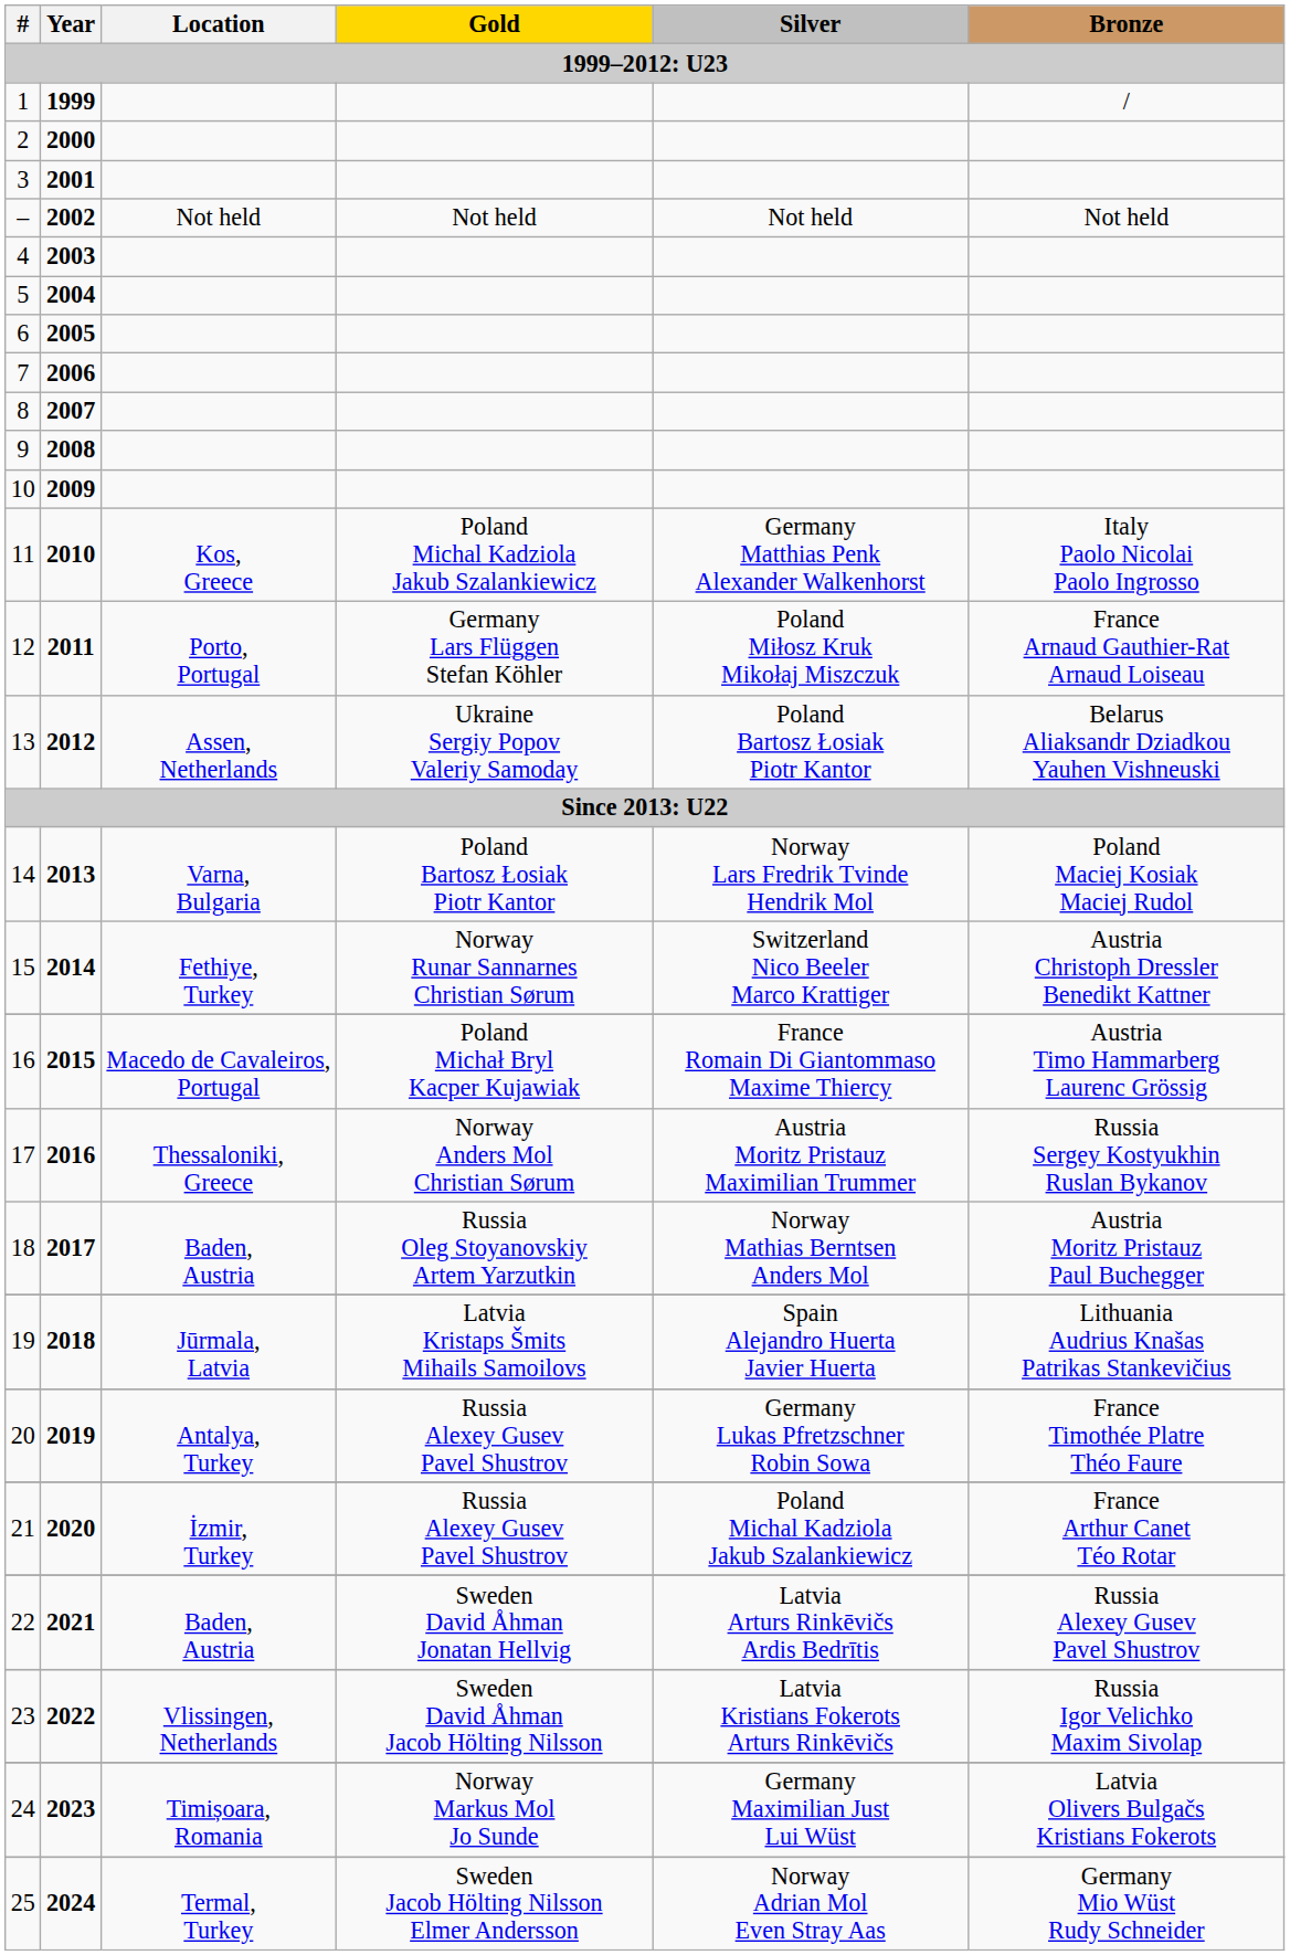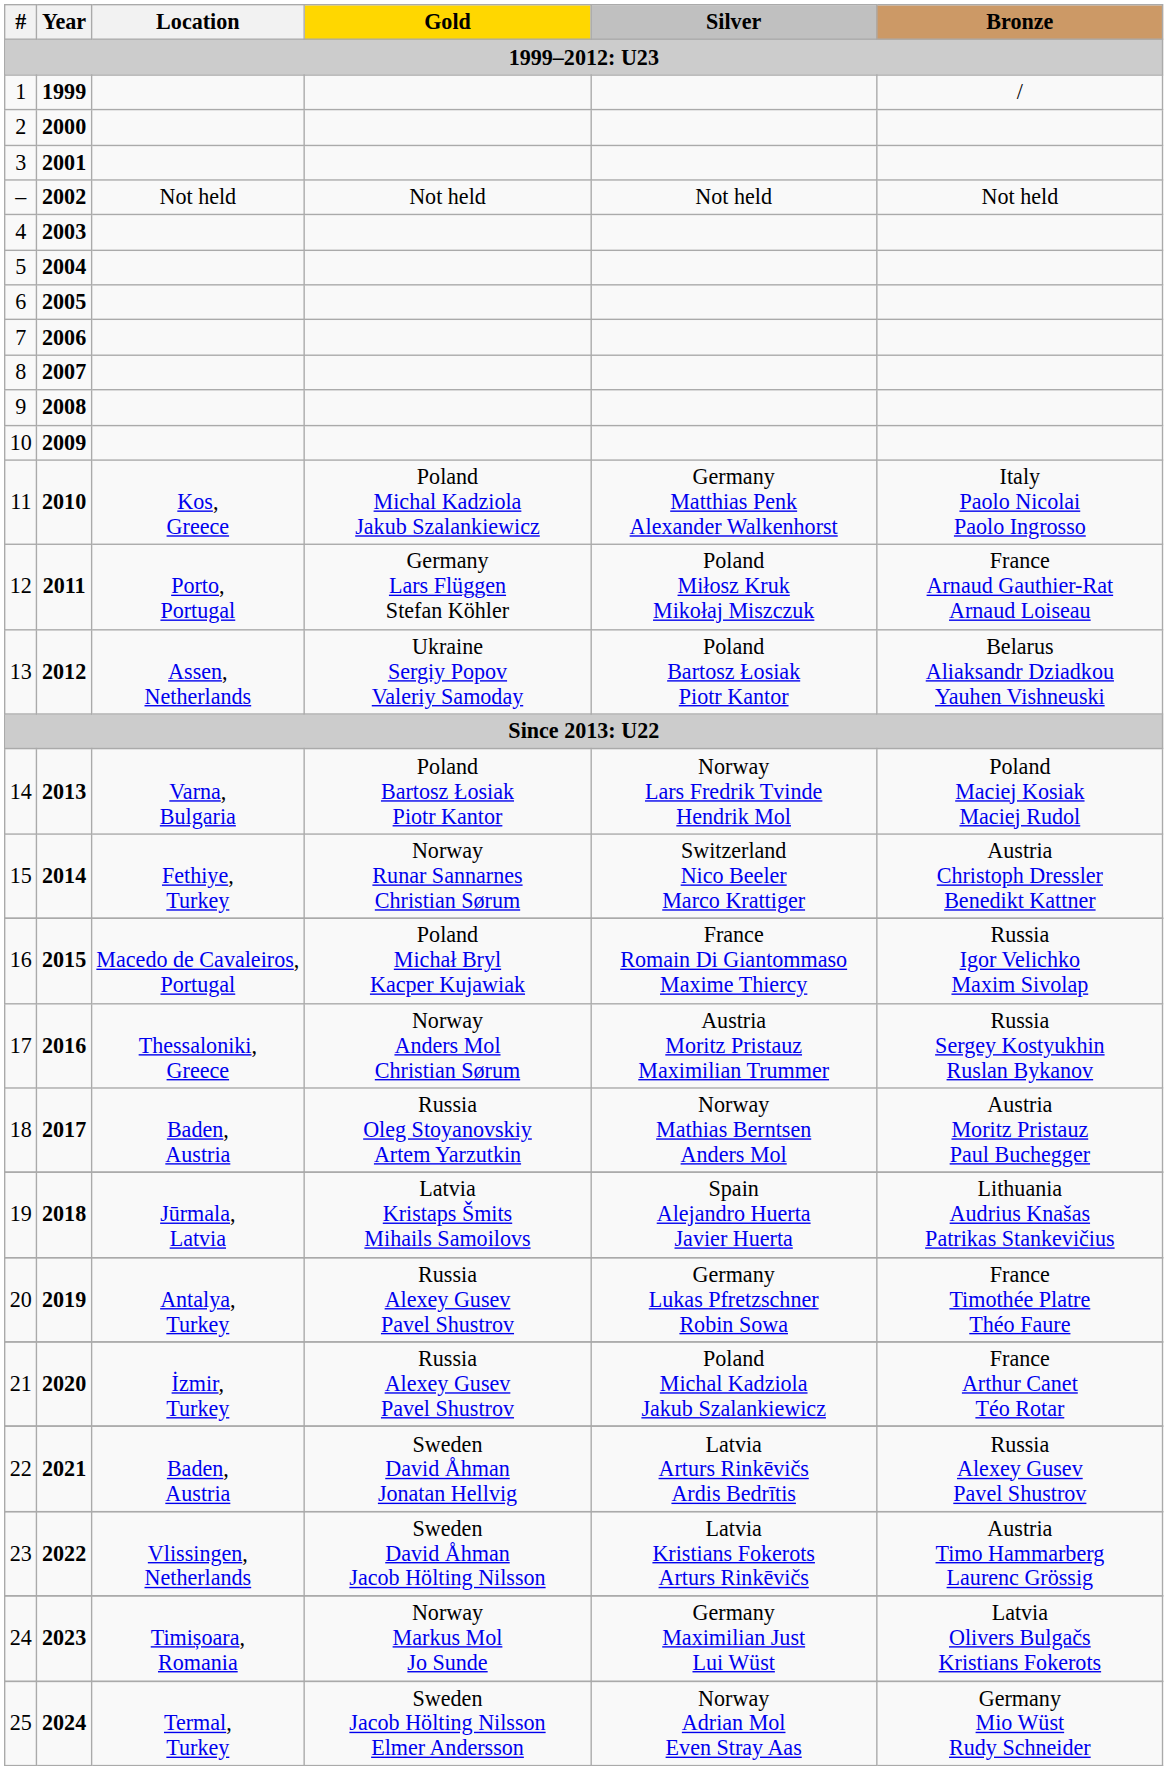16 | Bronze: Austria Timo Hammarberg Laurenc Grössig -> Russia Igor Velichko Maxim Sivolap
23 | Bronze: Russia Igor Velichko Maxim Sivolap -> Austria Timo Hammarberg Laurenc Grössig
